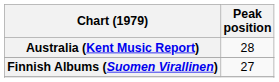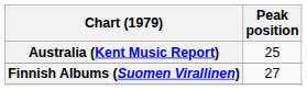Australia (Kent Music Report) | Peak position: 28 -> 25
